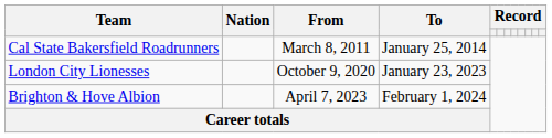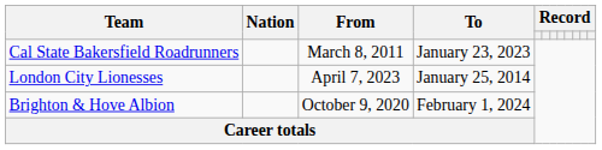Cal State Bakersfield Roadrunners | To: January 25, 2014 -> January 23, 2023
London City Lionesses | From: October 9, 2020 -> April 7, 2023
London City Lionesses | To: January 23, 2023 -> January 25, 2014
Brighton & Hove Albion | From: April 7, 2023 -> October 9, 2020
